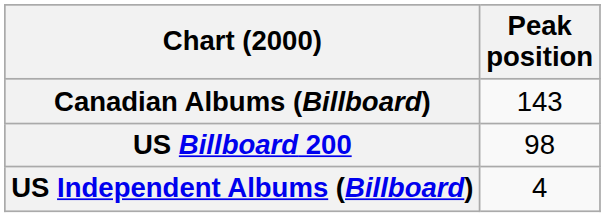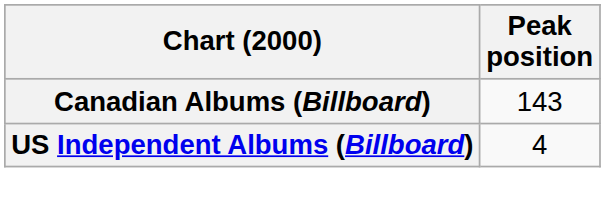- row: US Billboard 200 | 98
